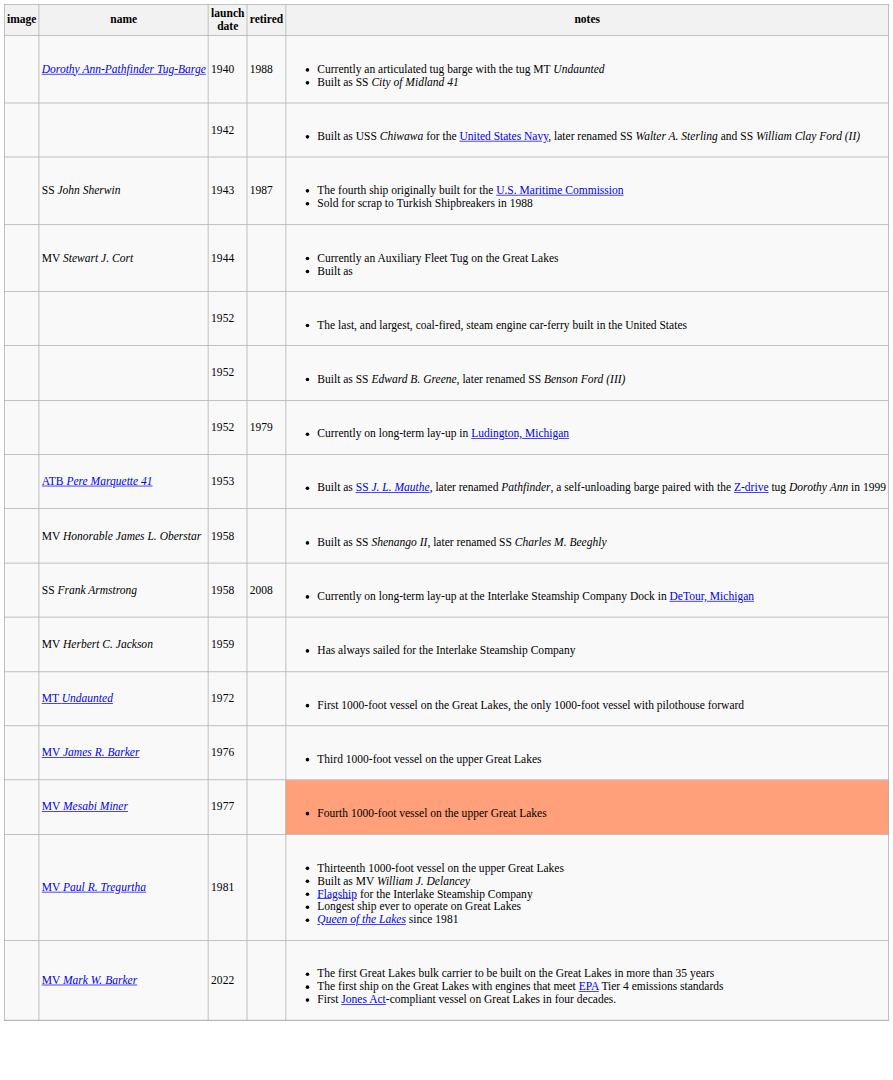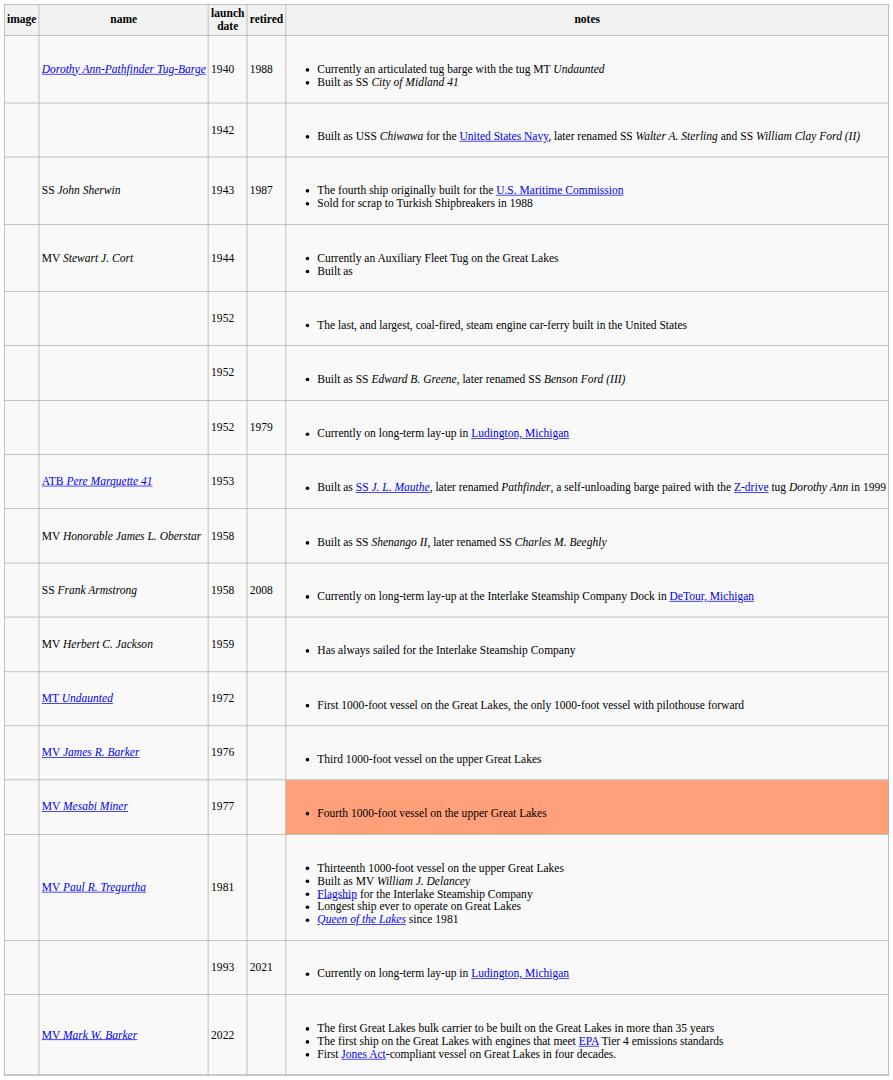+ row: 1993 | 2021 | Currently on long-term lay-up in Ludington, Michigan
